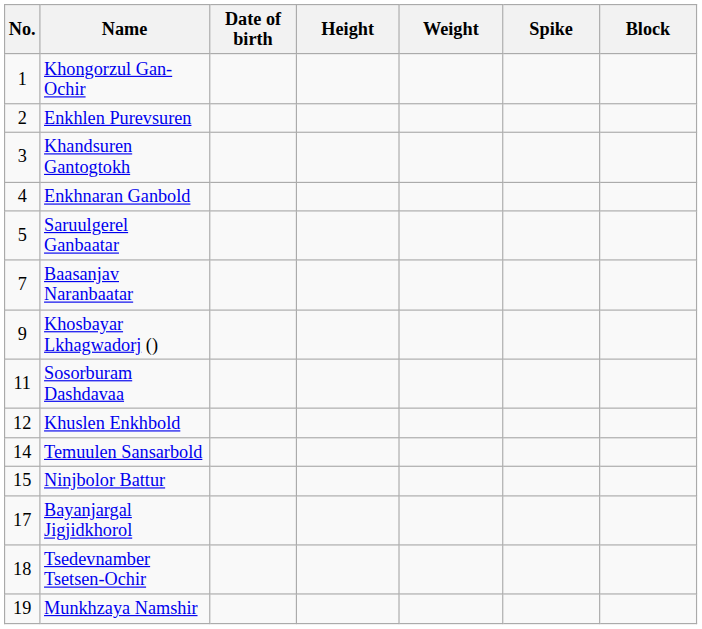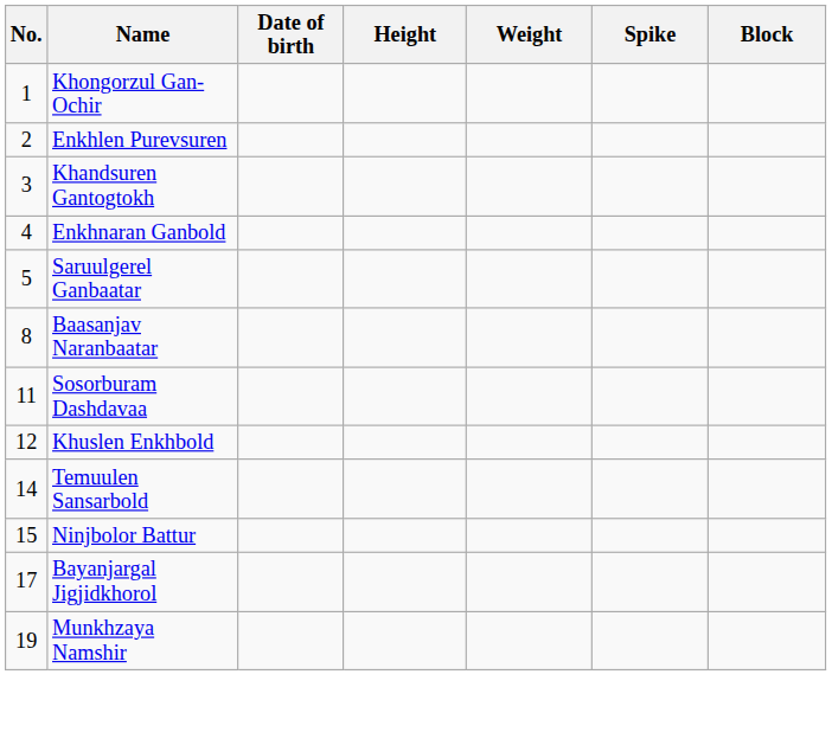Baasanjav Naranbaatar | No.: 7 -> 8
- row: 9 | Khosbayar Lkhagwadorj ()
- row: 18 | Tsedevnamber Tsetsen-Ochir
